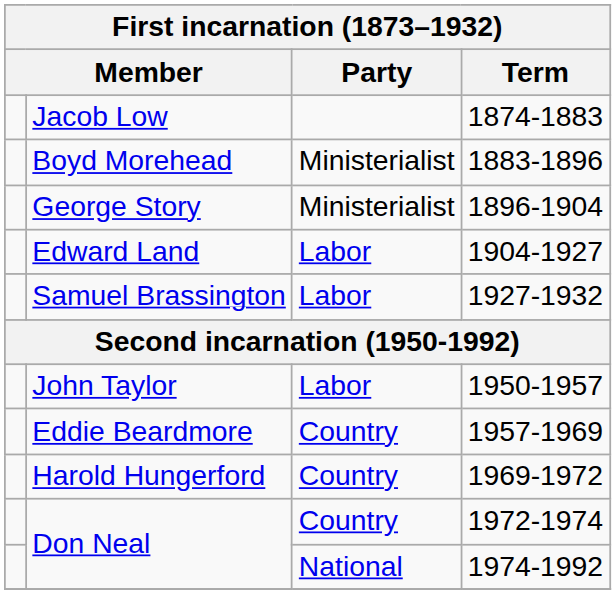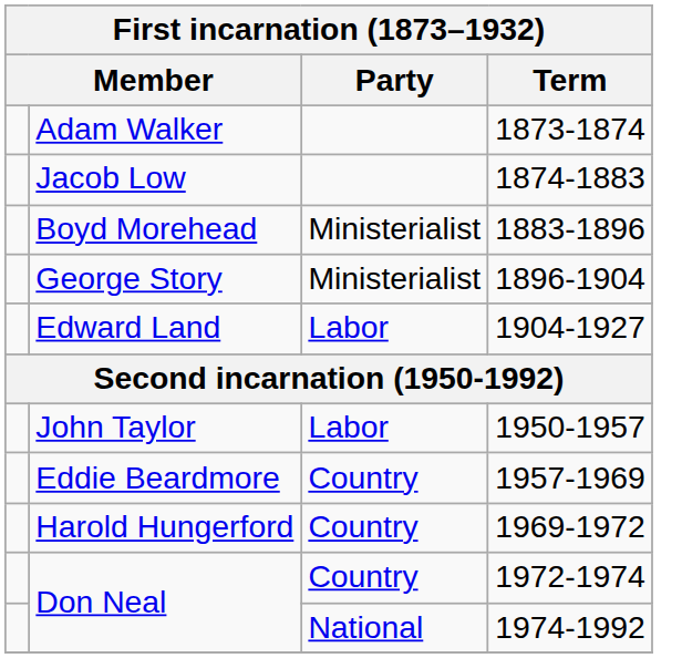+ row: Adam Walker | 1873-1874
- row: Samuel Brassington | Labor | 1927-1932
